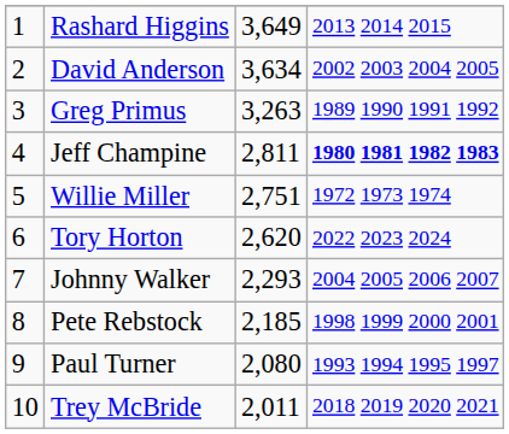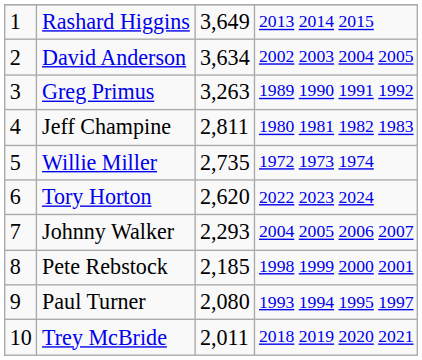Jeff Champine | column 4: bold -> normal
Willie Miller | column 3: 2,751 -> 2,735
